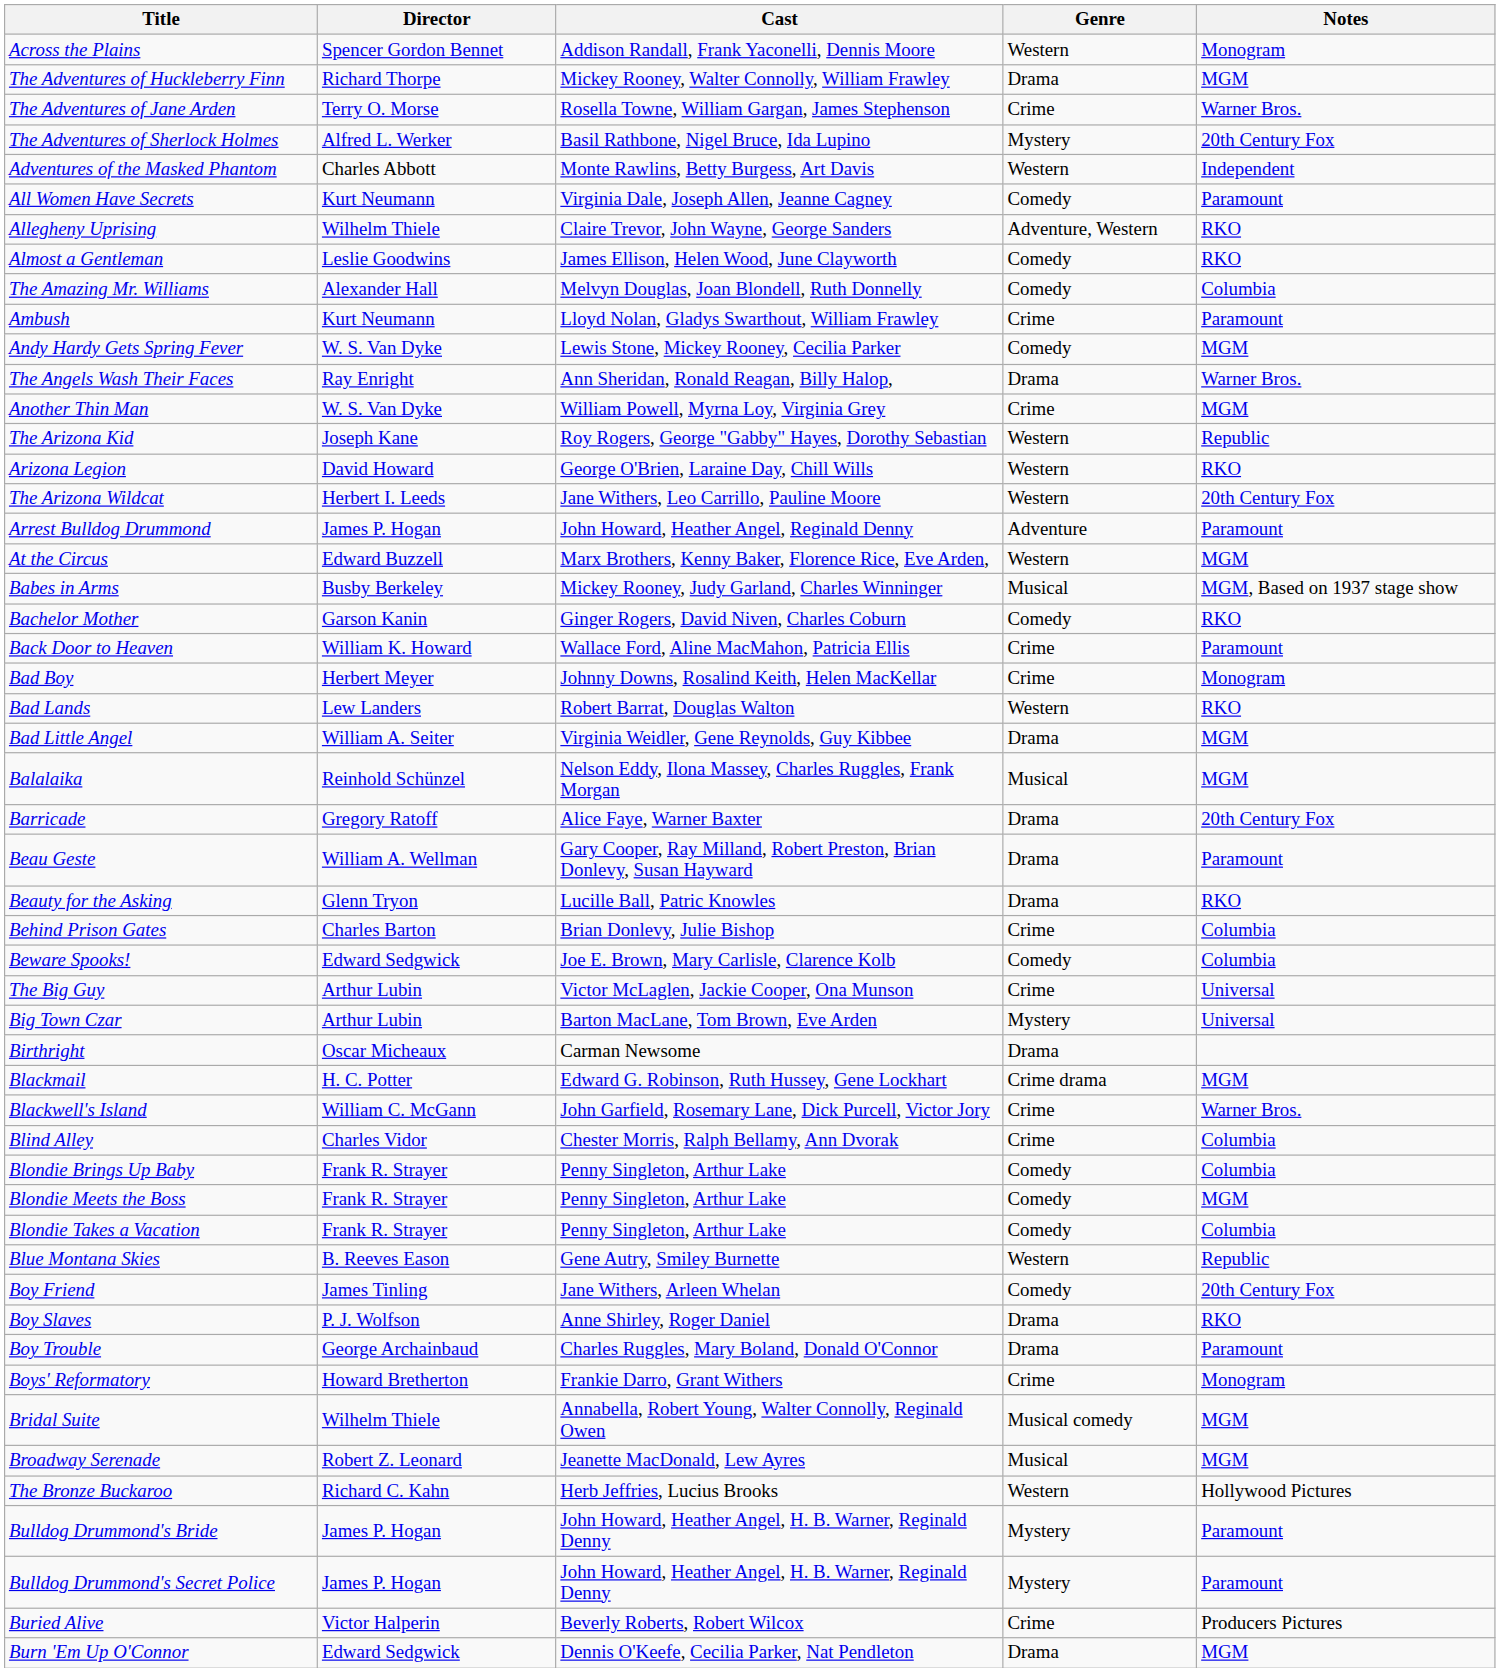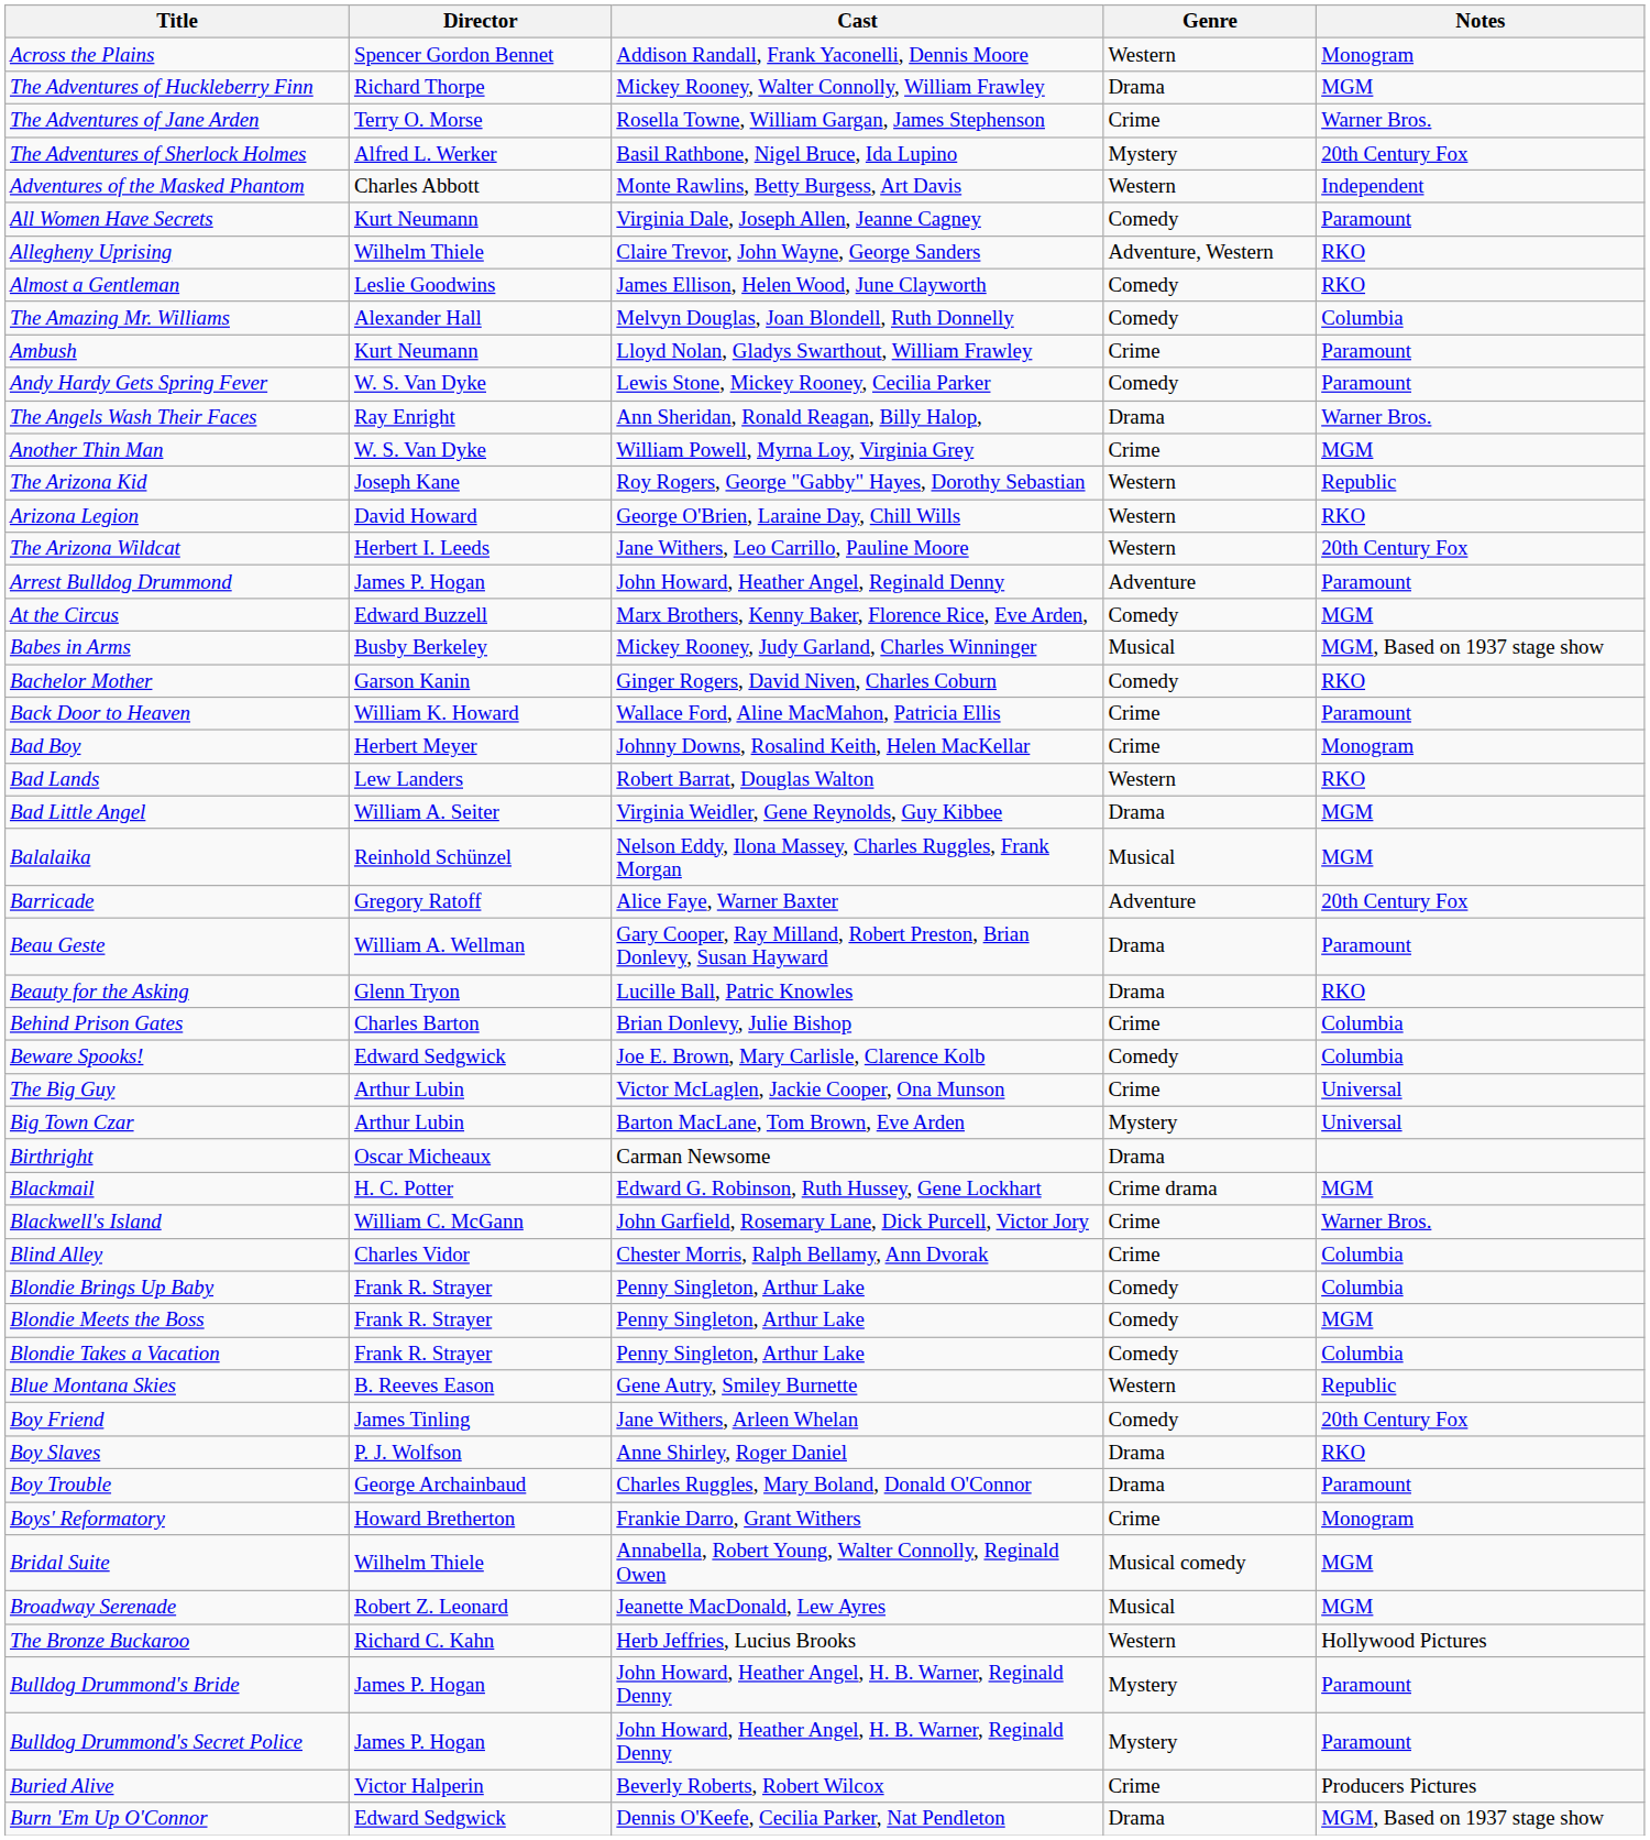Andy Hardy Gets Spring Fever | Notes: MGM -> Paramount
At the Circus | Genre: Western -> Comedy
Barricade | Genre: Drama -> Adventure
Burn 'Em Up O'Connor | Notes: MGM -> MGM, Based on 1937 stage show
